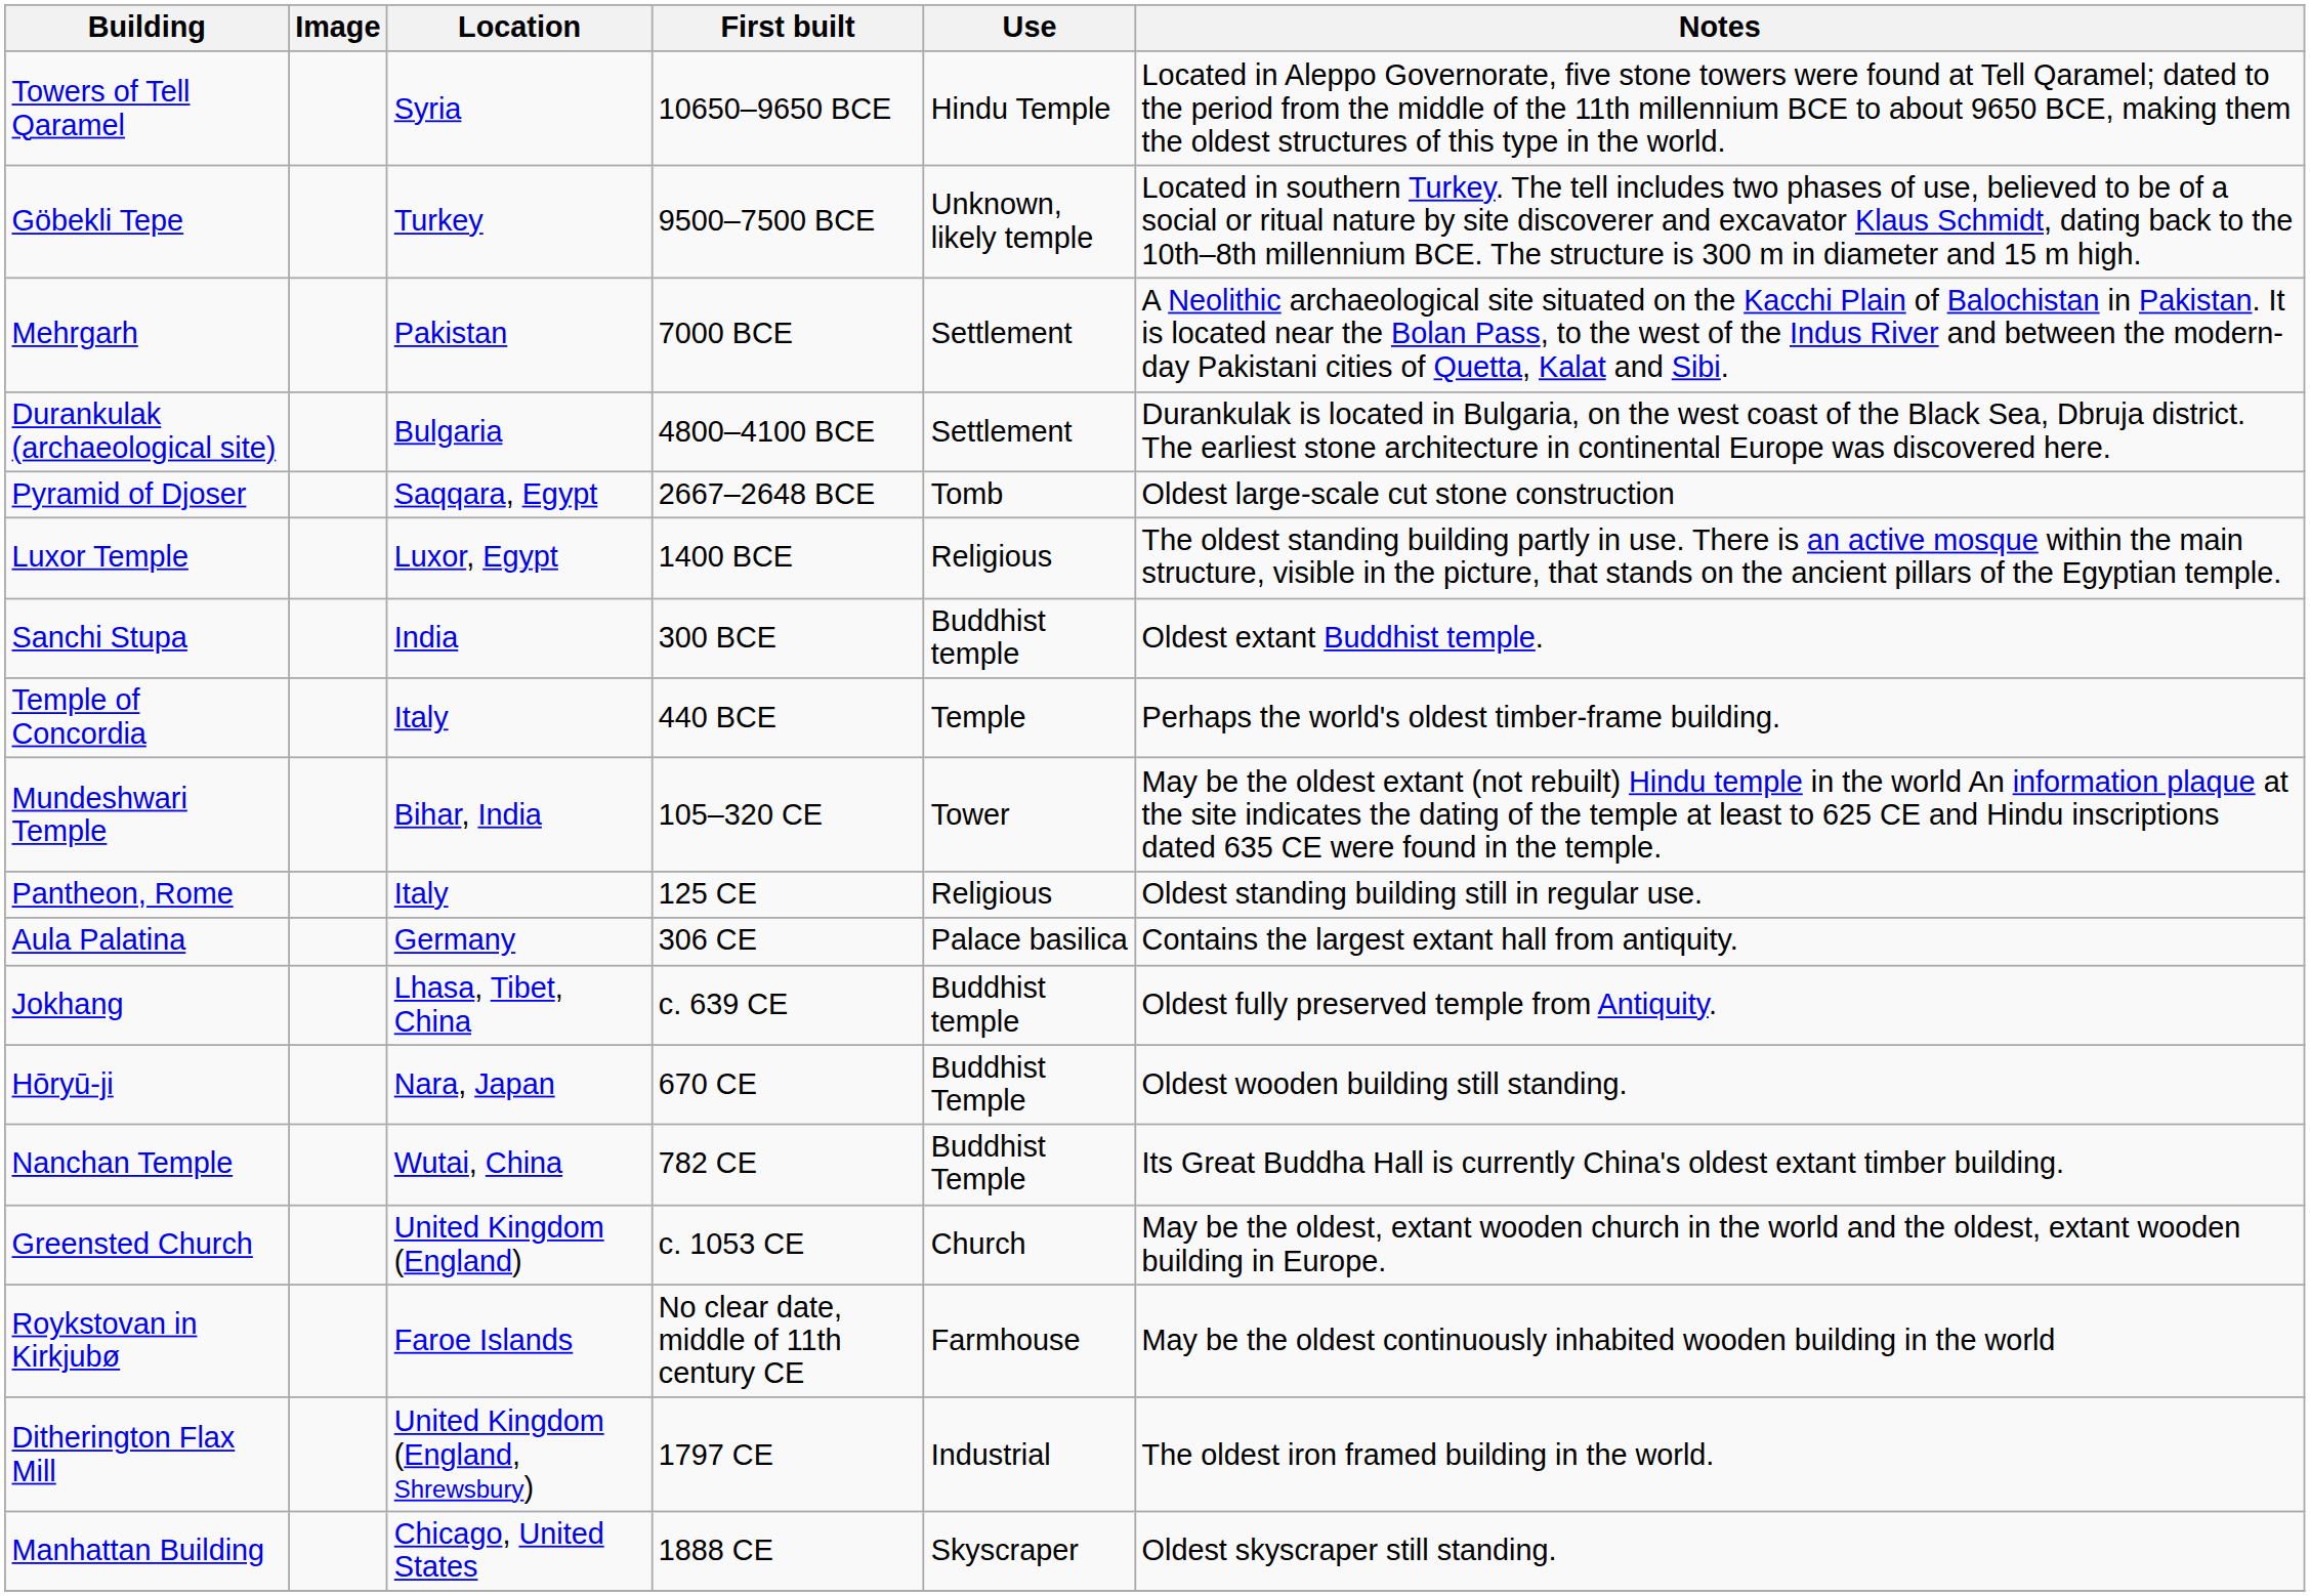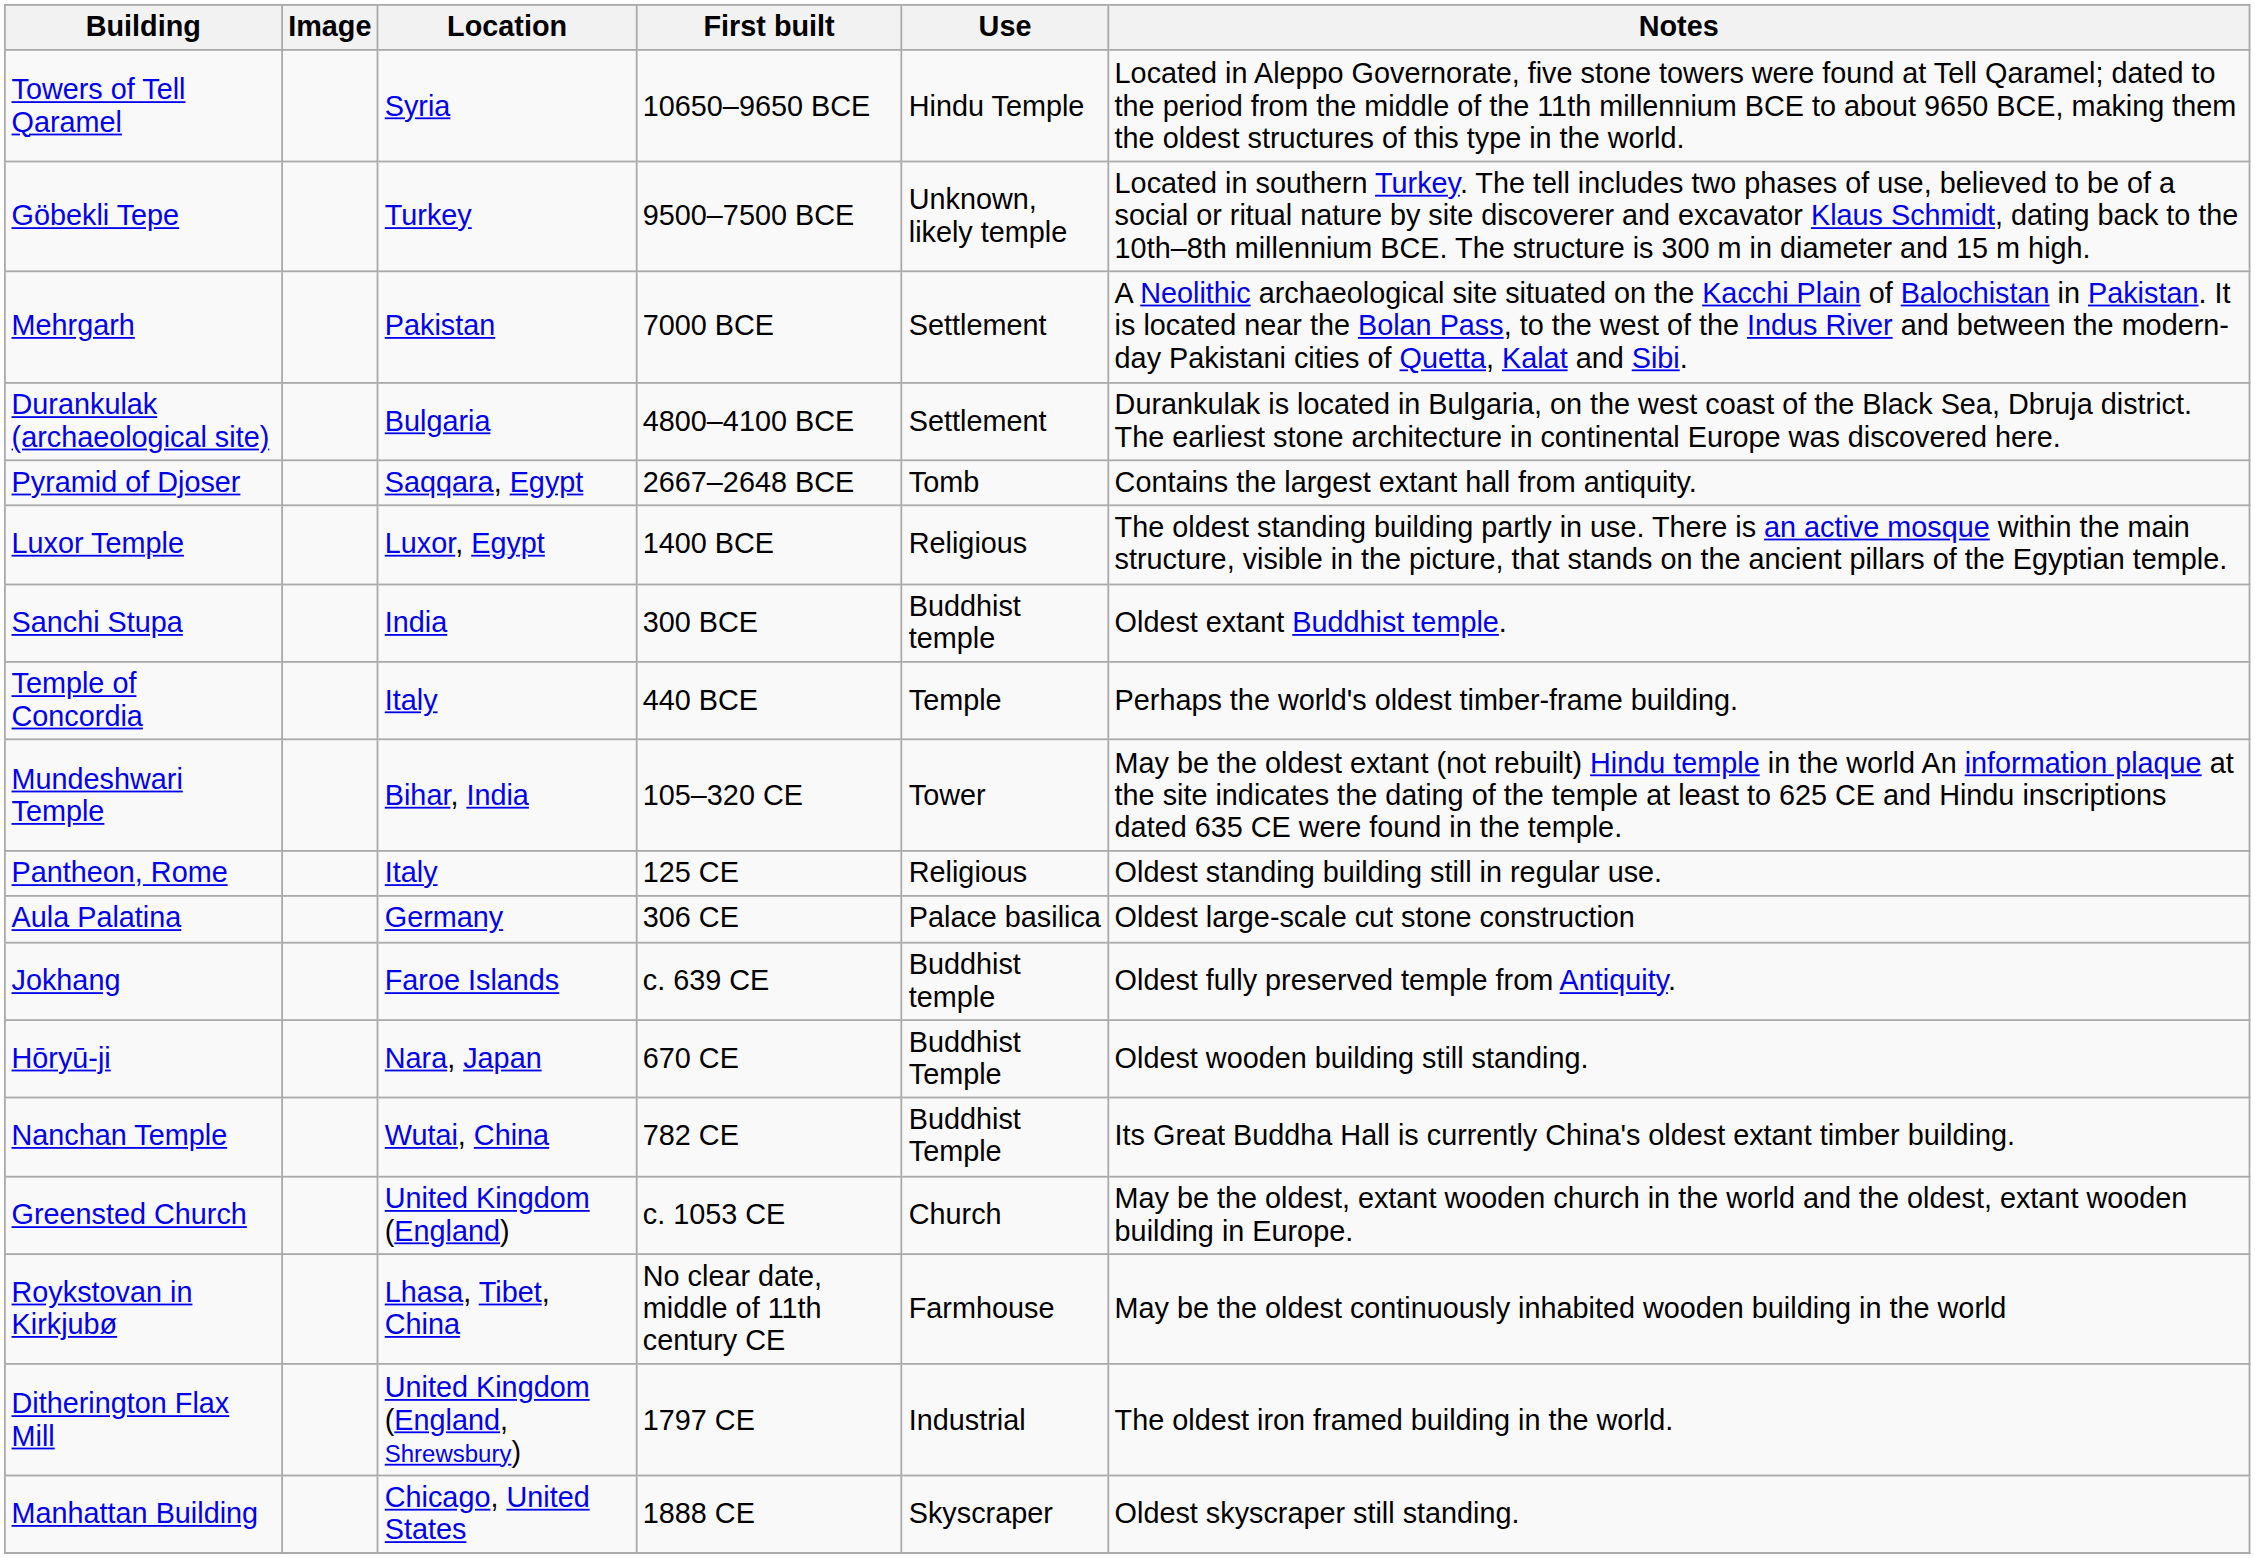Pyramid of Djoser | Notes: Oldest large-scale cut stone construction -> Contains the largest extant hall from antiquity.
Aula Palatina | Notes: Contains the largest extant hall from antiquity. -> Oldest large-scale cut stone construction
Jokhang | Location: Lhasa, Tibet, China -> Faroe Islands
Roykstovan in Kirkjubø | Location: Faroe Islands -> Lhasa, Tibet, China
